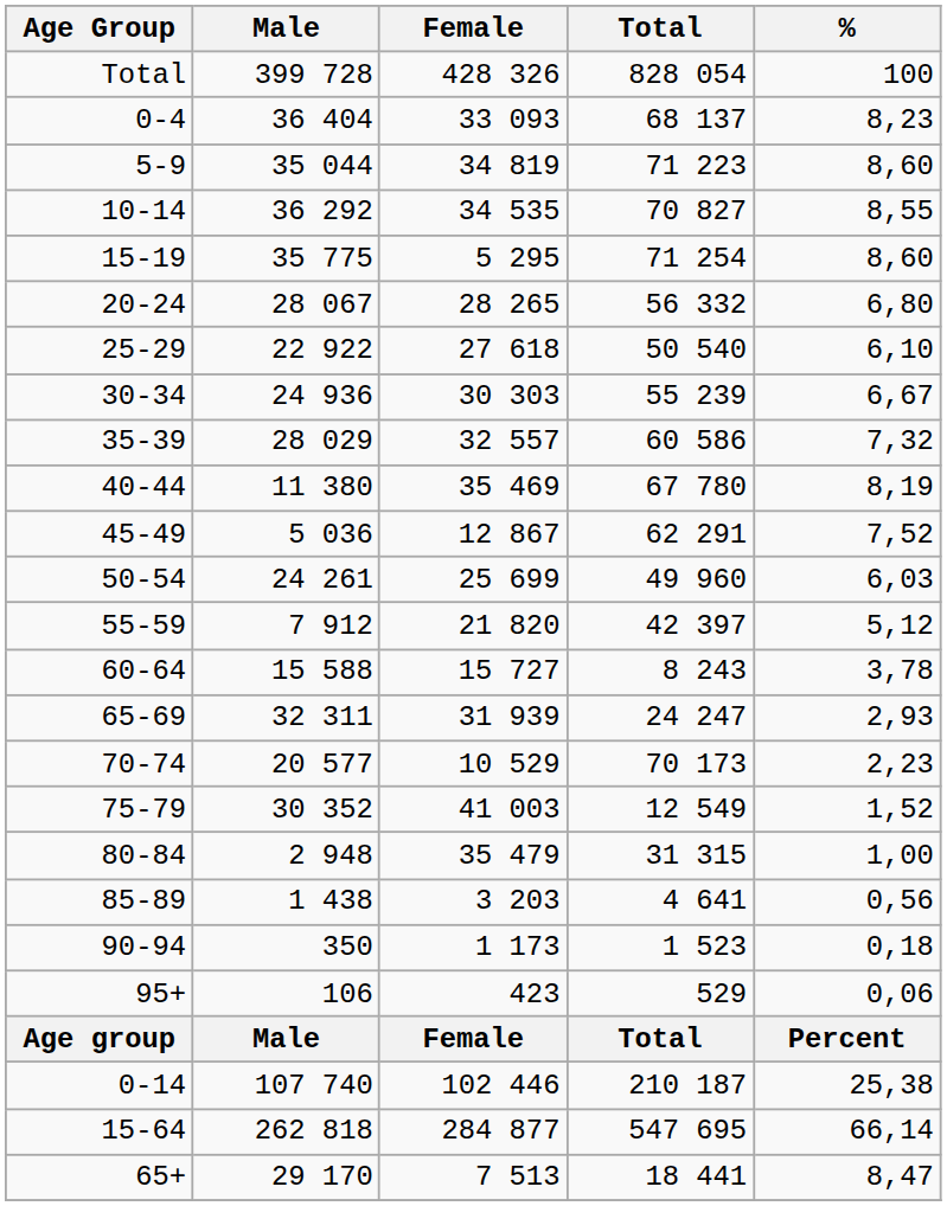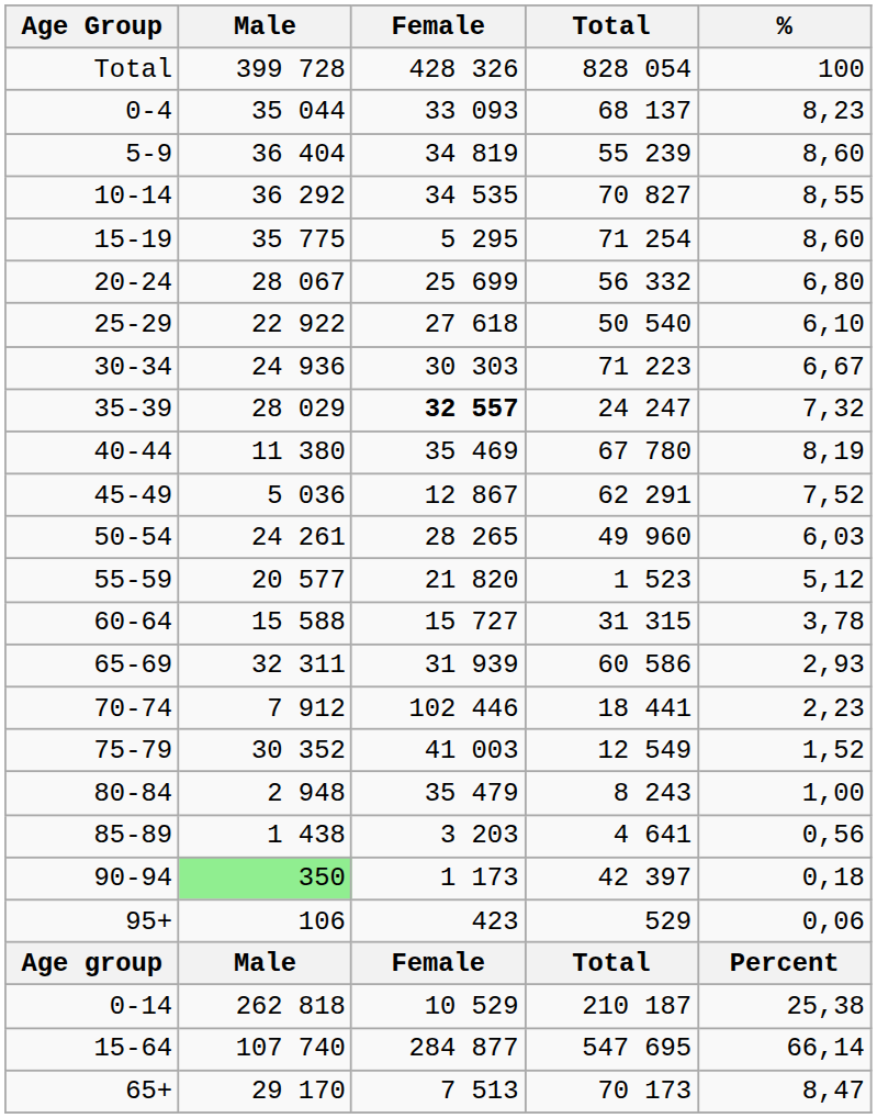0-4 | Male: 36 404 -> 35 044
5-9 | Male: 35 044 -> 36 404
5-9 | Total: 71 223 -> 55 239
20-24 | Female: 28 265 -> 25 699
30-34 | Total: 55 239 -> 71 223
35-39 | Female: normal -> bold
35-39 | Total: 60 586 -> 24 247
50-54 | Female: 25 699 -> 28 265
55-59 | Male: 7 912 -> 20 577
55-59 | Total: 42 397 -> 1 523
60-64 | Total: 8 243 -> 31 315
65-69 | Total: 24 247 -> 60 586
70-74 | Male: 20 577 -> 7 912
70-74 | Female: 10 529 -> 102 446
70-74 | Total: 70 173 -> 18 441
80-84 | Total: 31 315 -> 8 243
90-94 | Male: no background -> lightgreen background
90-94 | Total: 1 523 -> 42 397
0-14 | Male: 107 740 -> 262 818
0-14 | Female: 102 446 -> 10 529
15-64 | Male: 262 818 -> 107 740
65+ | Total: 18 441 -> 70 173
